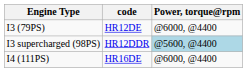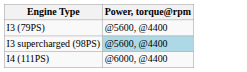- column: code | HR12DE | HR12DDR | HR16DE
I3 (79PS) | Power, torque@rpm: @6000, @4400 -> @5600, @4400
